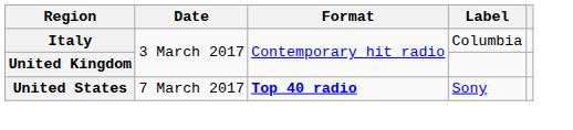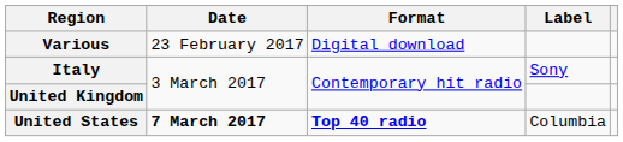+ row: Various | 23 February 2017 | Digital download
Italy | Label: Columbia -> Sony
United States | Date: normal -> bold
United States | Label: Sony -> Columbia
